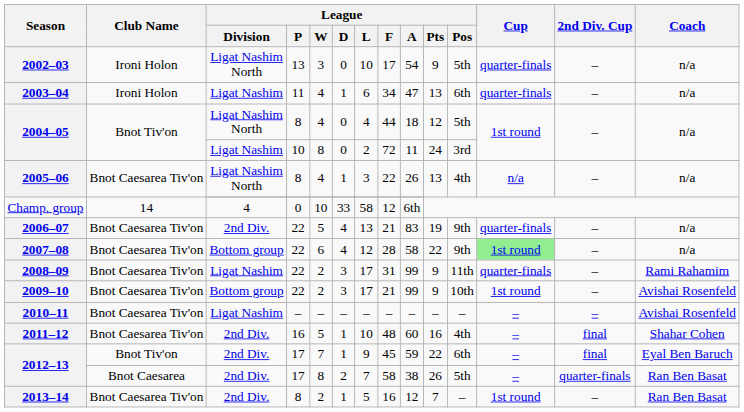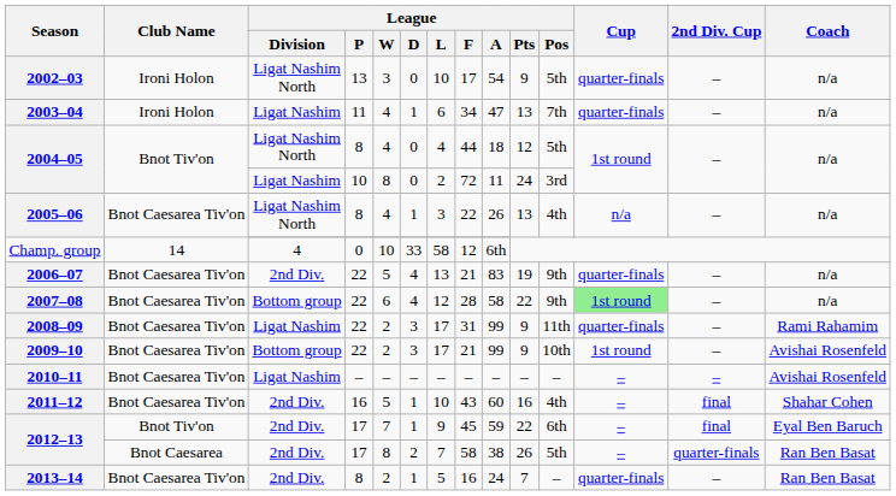2003–04 | League / Pos: 6th -> 7th
2011–12 | League / F: 48 -> 43
2013–14 | League / A: 12 -> 24
2013–14 | Cup: 1st round -> quarter-finals
